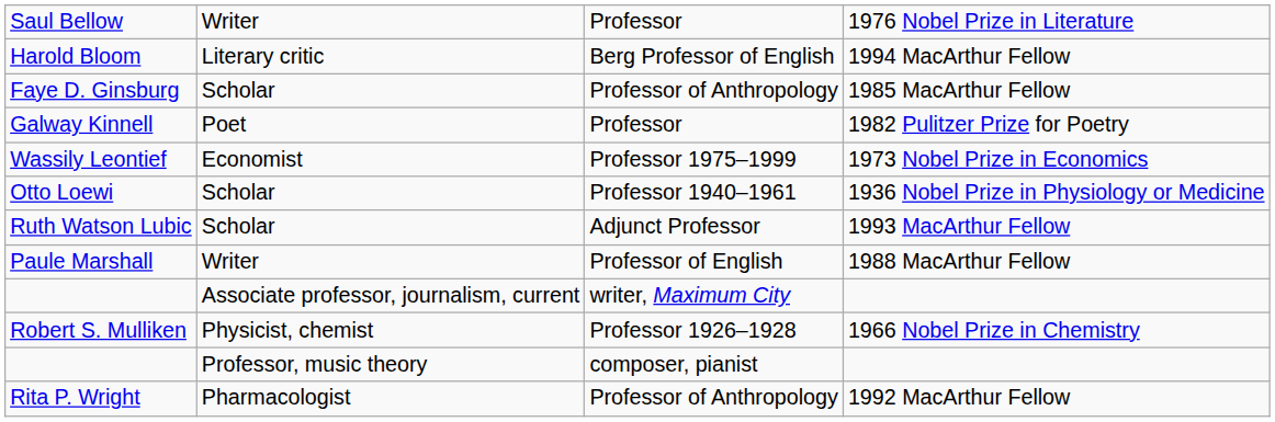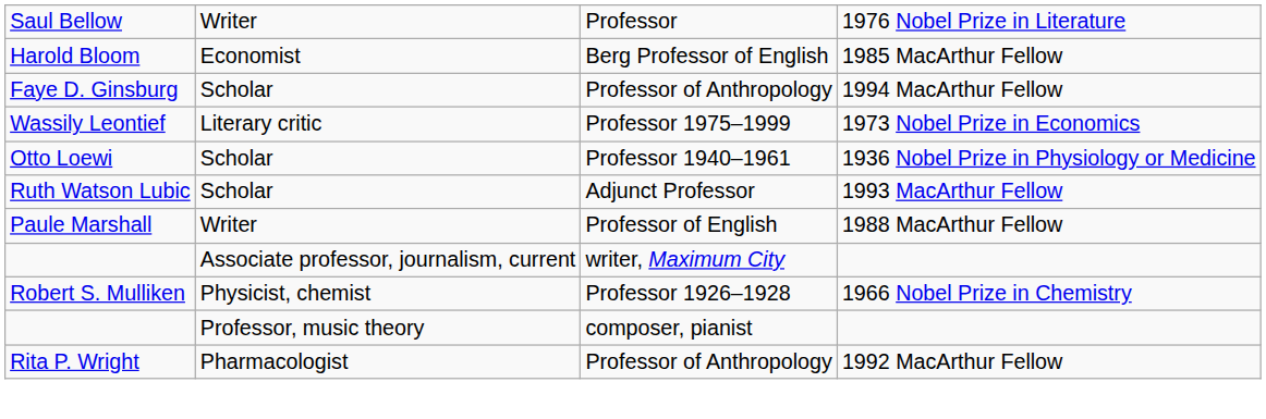Harold Bloom | column 2: Literary critic -> Economist
Harold Bloom | column 4: 1994 MacArthur Fellow -> 1985 MacArthur Fellow
Faye D. Ginsburg | column 4: 1985 MacArthur Fellow -> 1994 MacArthur Fellow
- row: Galway Kinnell | Poet | Professor | 1982 Pulitzer Prize for Poetry
Wassily Leontief | column 2: Economist -> Literary critic
